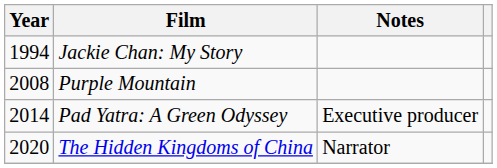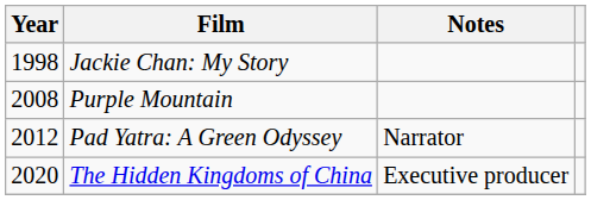Jackie Chan: My Story | Year: 1994 -> 1998
Pad Yatra: A Green Odyssey | Year: 2014 -> 2012
Pad Yatra: A Green Odyssey | Notes: Executive producer -> Narrator
The Hidden Kingdoms of China | Notes: Narrator -> Executive producer
